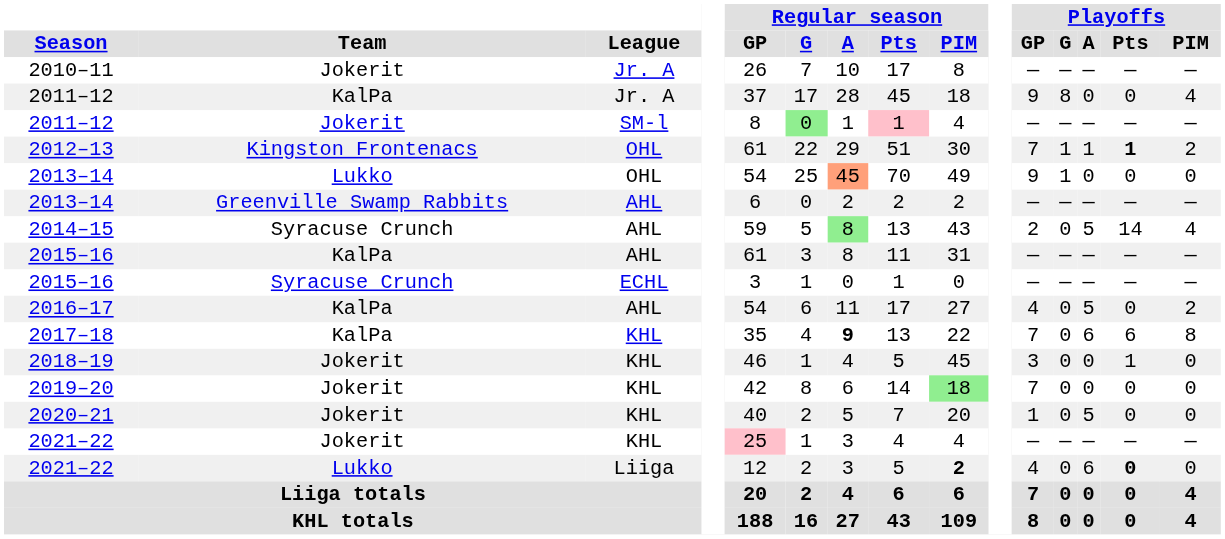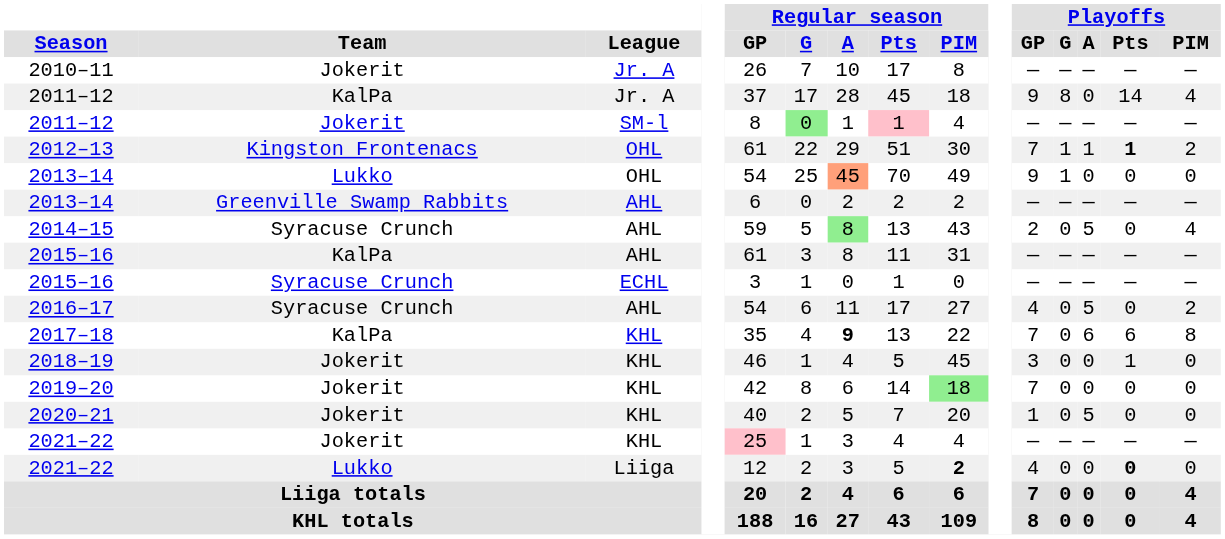2011–12 / Jr. A | Playoffs / Pts: 0 -> 14
2014–15 | Playoffs / Pts: 14 -> 0
2016–17 | Team: KalPa -> Syracuse Crunch
2021–22 / Liiga | Playoffs / A: 6 -> 0
